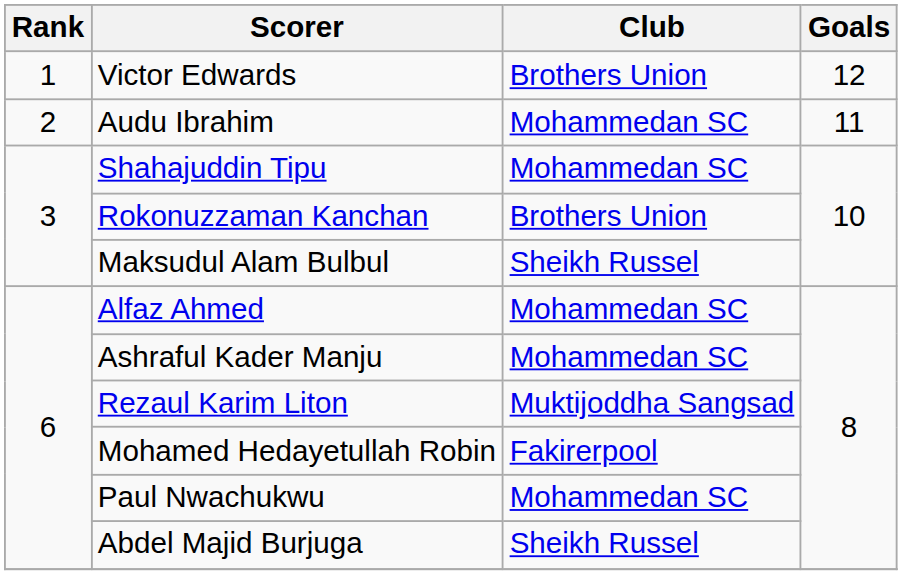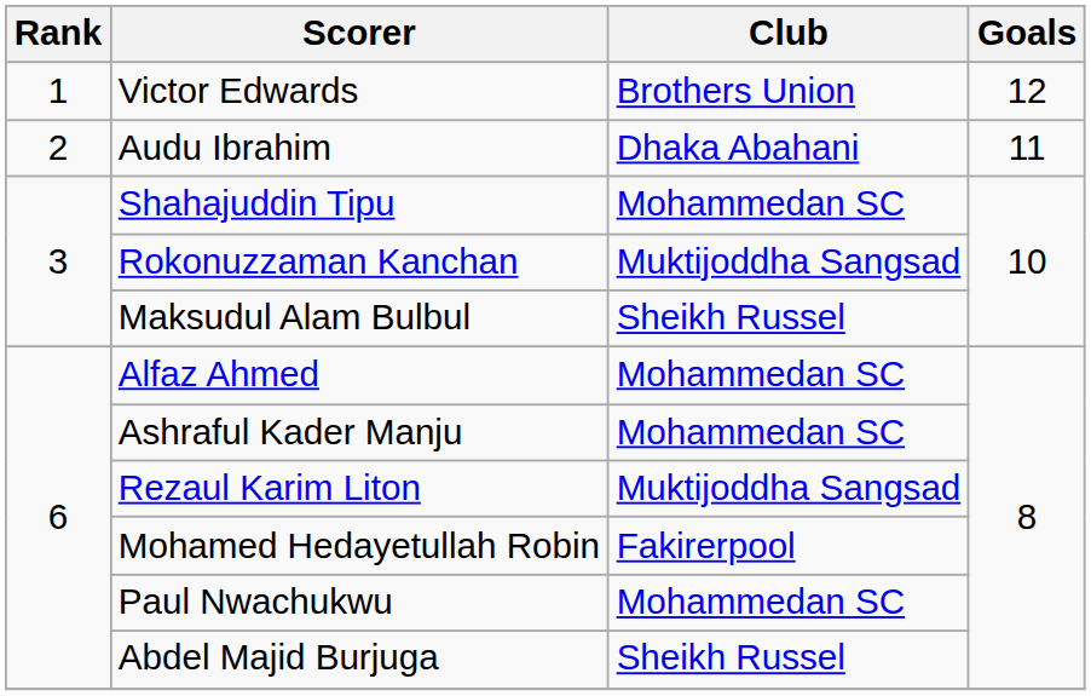Audu Ibrahim | Club: Mohammedan SC -> Dhaka Abahani
Rokonuzzaman Kanchan | Club: Brothers Union -> Muktijoddha Sangsad
